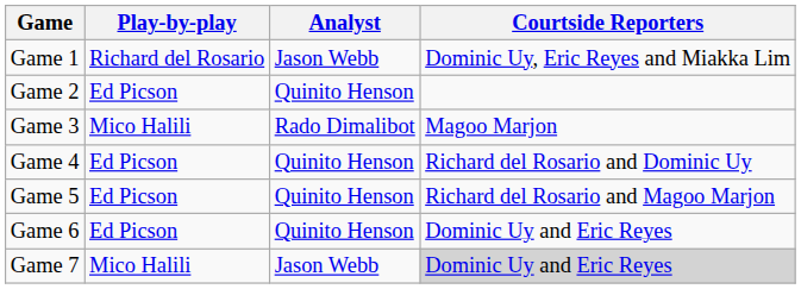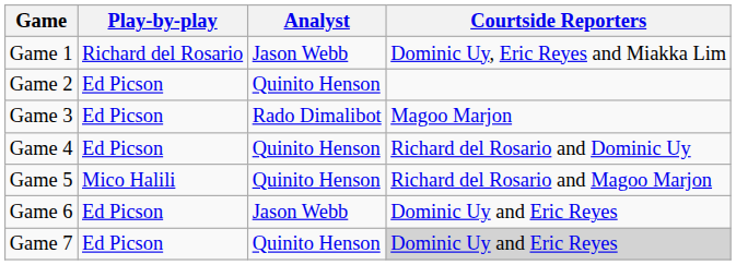Game 3 | Play-by-play: Mico Halili -> Ed Picson
Game 5 | Play-by-play: Ed Picson -> Mico Halili
Game 6 | Analyst: Quinito Henson -> Jason Webb
Game 7 | Play-by-play: Mico Halili -> Ed Picson
Game 7 | Analyst: Jason Webb -> Quinito Henson
